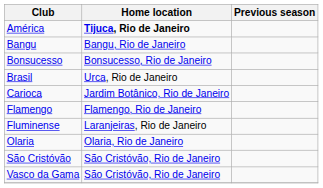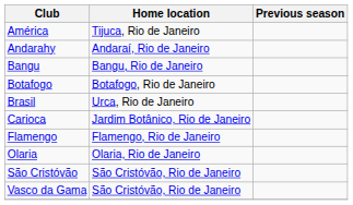América | Home location: bold -> normal
+ row: Andarahy | Andaraí, Rio de Janeiro
- row: Bonsucesso | Bonsucesso, Rio de Janeiro
+ row: Botafogo | Botafogo, Rio de Janeiro
- row: Fluminense | Laranjeiras, Rio de Janeiro
